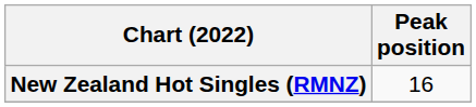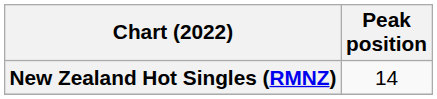New Zealand Hot Singles (RMNZ) | Peak position: 16 -> 14
